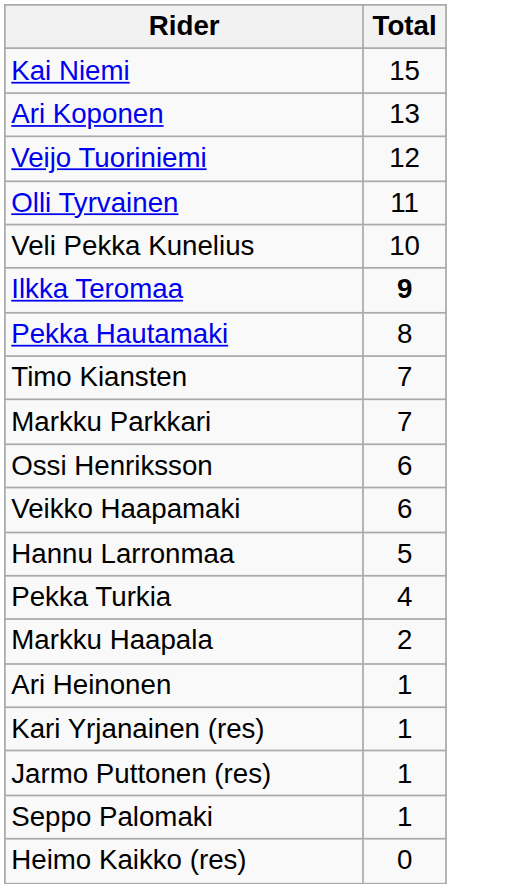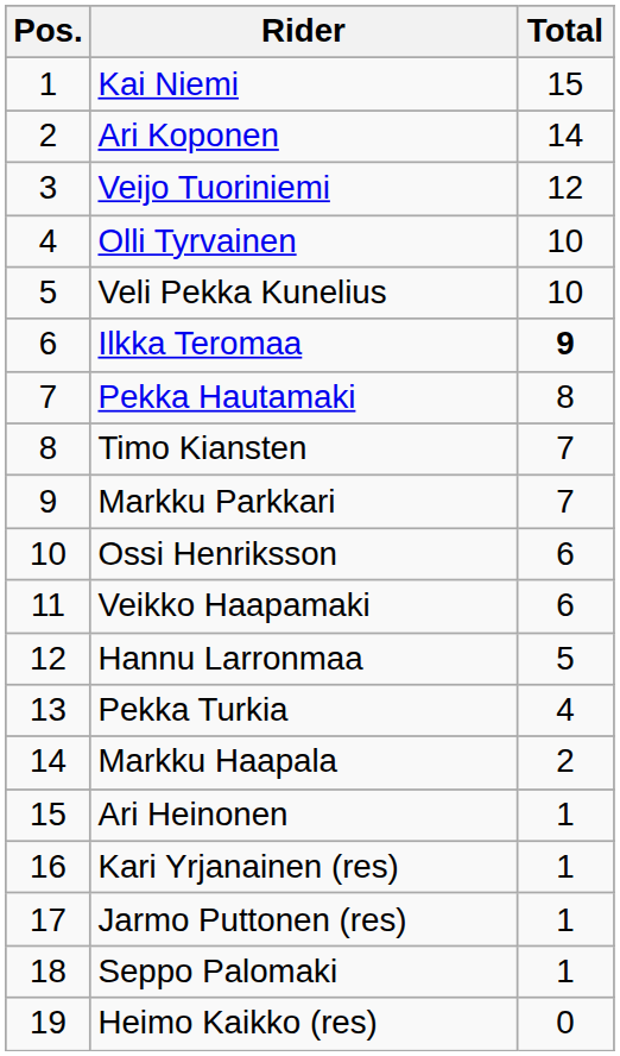+ column: Pos. | 1 | 2 | 3 | 4 | 5 | 6 | 7 | 8 | 9 | 10 | 11 | 12 | 13 | 14 | 15 | 16 | 17 | 18 | 19
Ari Koponen | Total: 13 -> 14
Olli Tyrvainen | Total: 11 -> 10
